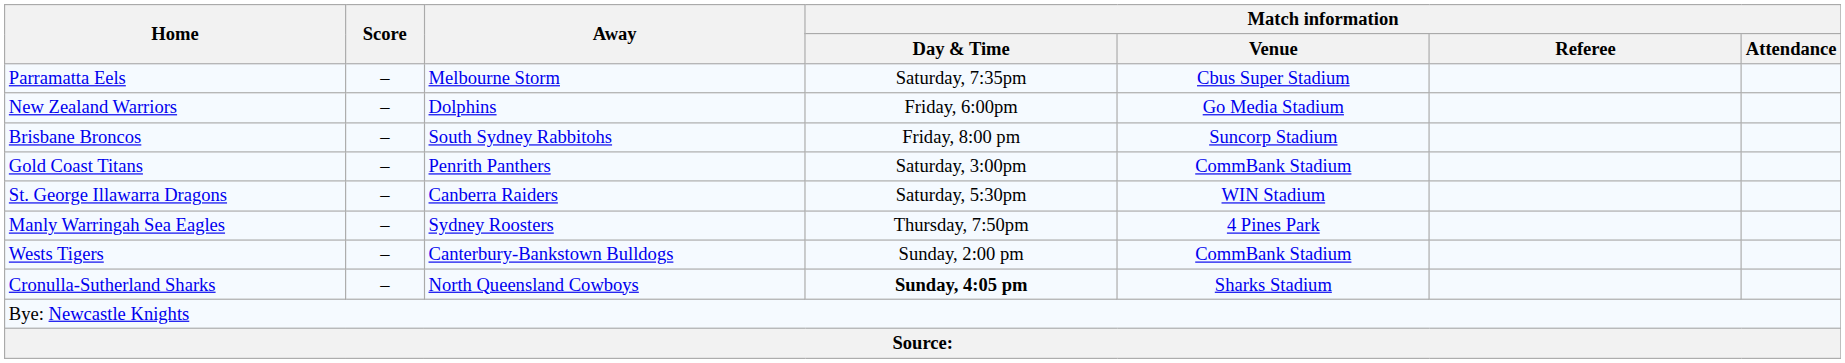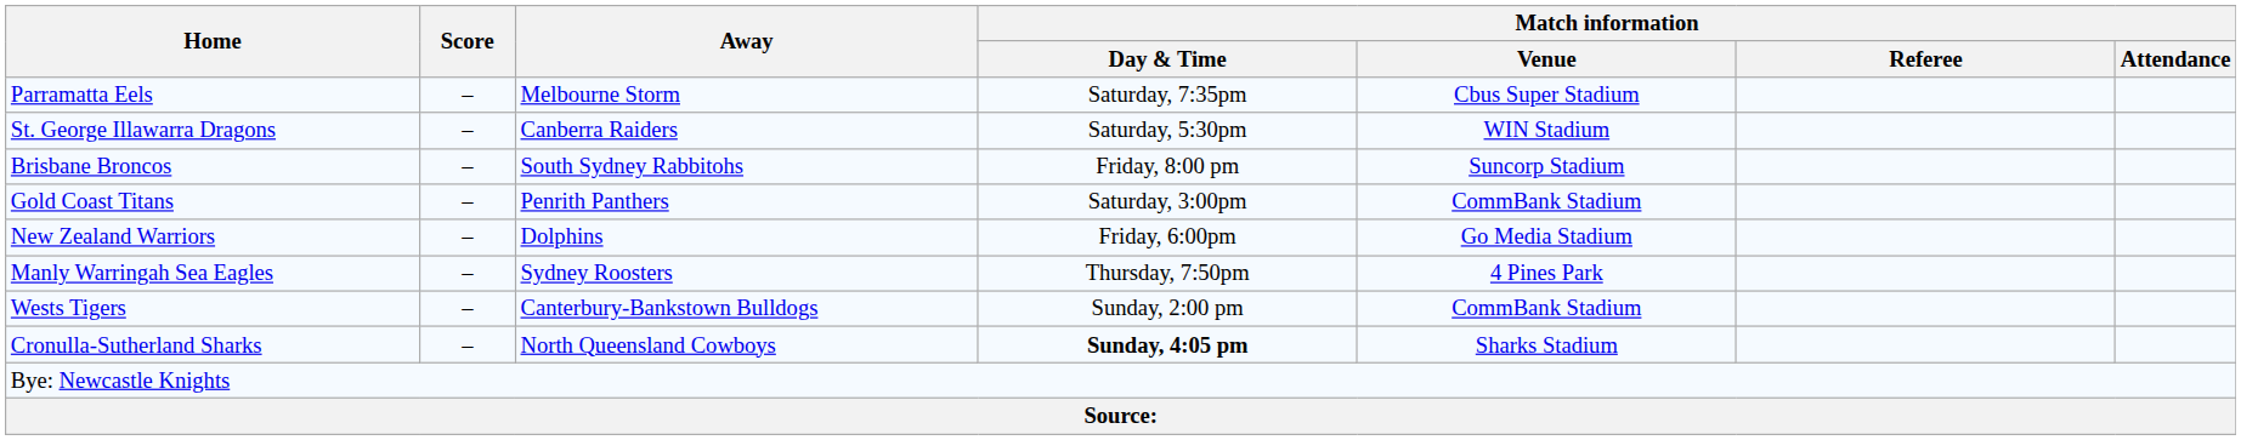rows swapped: New Zealand Warriors <-> St. George Illawarra Dragons
